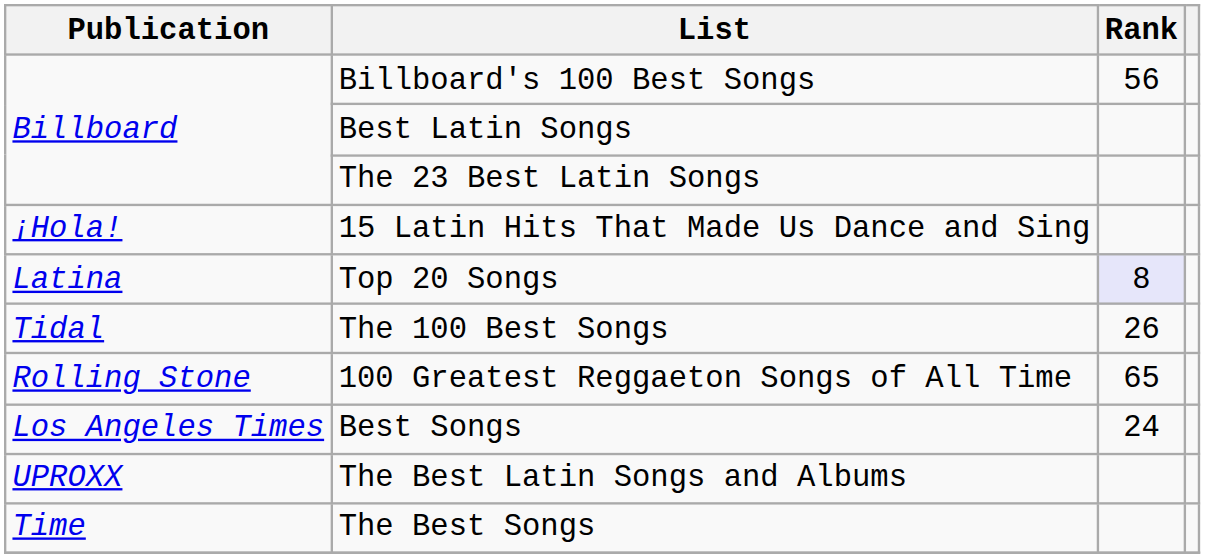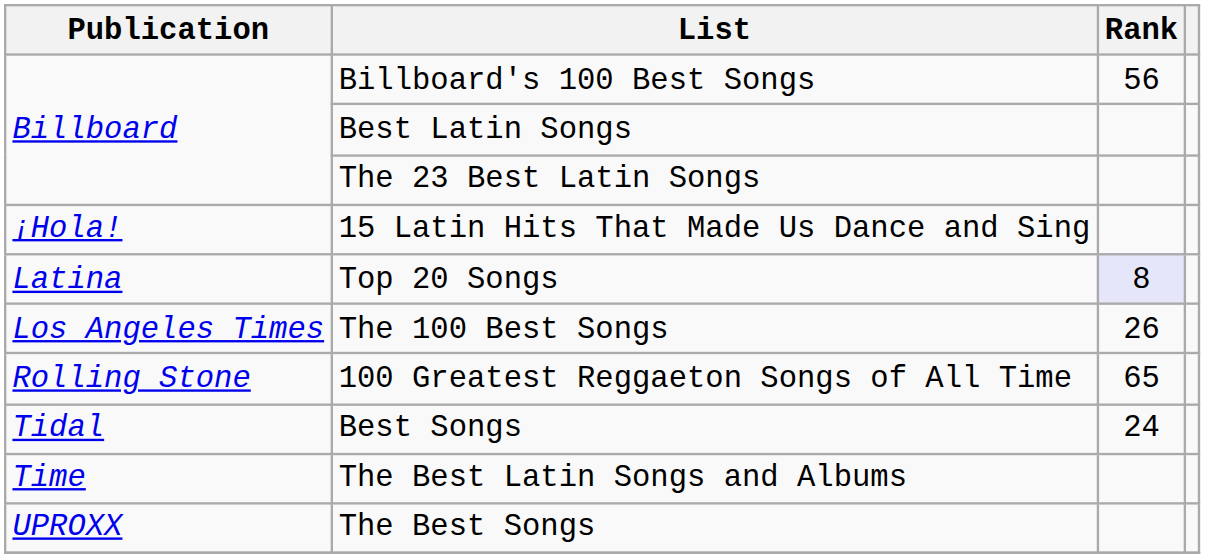The 100 Best Songs | Publication: Tidal -> Los Angeles Times
Best Songs | Publication: Los Angeles Times -> Tidal
The Best Latin Songs and Albums | Publication: UPROXX -> Time
The Best Songs | Publication: Time -> UPROXX
